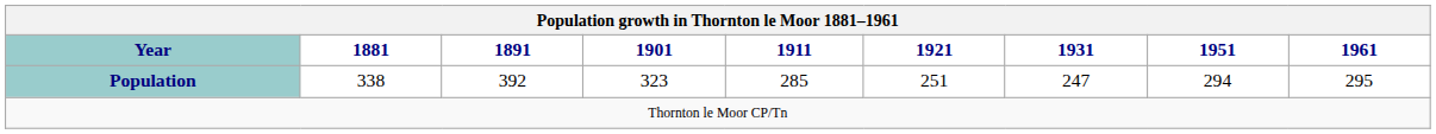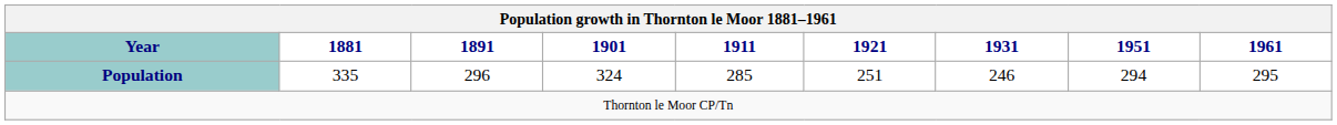Population | 1881: 338 -> 335
Population | 1891: 392 -> 296
Population | 1901: 323 -> 324
Population | 1931: 247 -> 246
